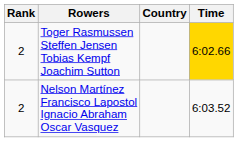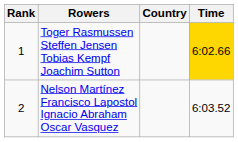Toger Rasmussen Steffen Jensen Tobias Kempf Joachim Sutton | Rank: 2 -> 1
